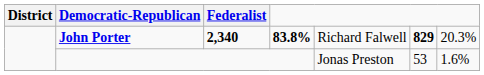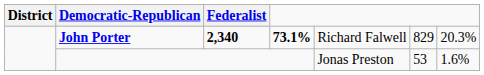John Porter | column 4: 83.8% -> 73.1%
John Porter | column 6: bold -> normal
